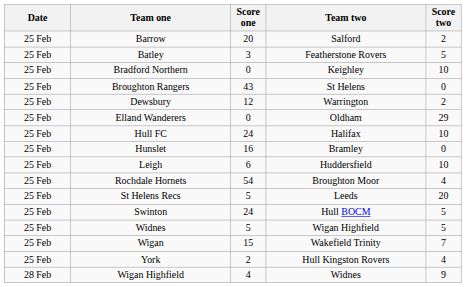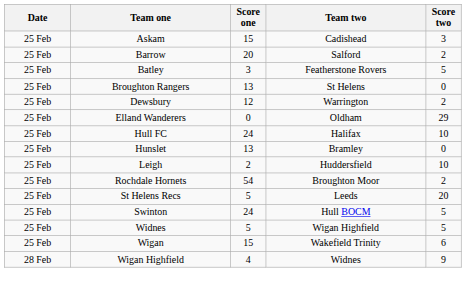+ row: 25 Feb | Askam | 15 | Cadishead | 3
- row: 25 Feb | Bradford Northern | 0 | Keighley | 10
Broughton Rangers | Score one: 43 -> 13
Hunslet | Score one: 16 -> 13
Leigh | Score one: 6 -> 2
Rochdale Hornets | Score two: 4 -> 2
Wigan | Score two: 7 -> 6
- row: 25 Feb | York | 2 | Hull Kingston Rovers | 4
